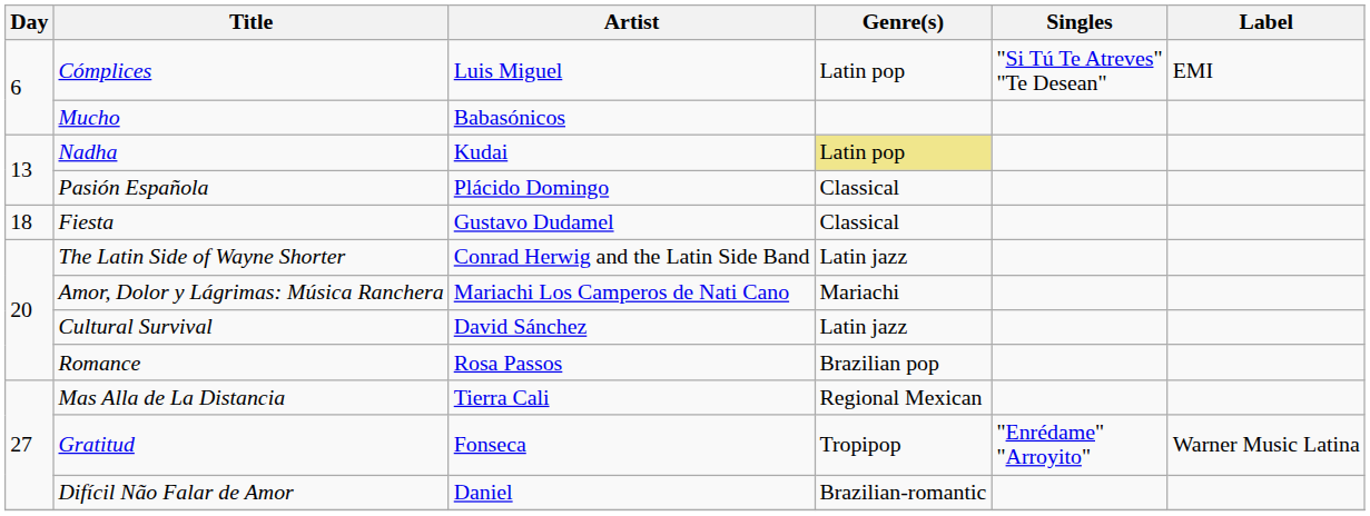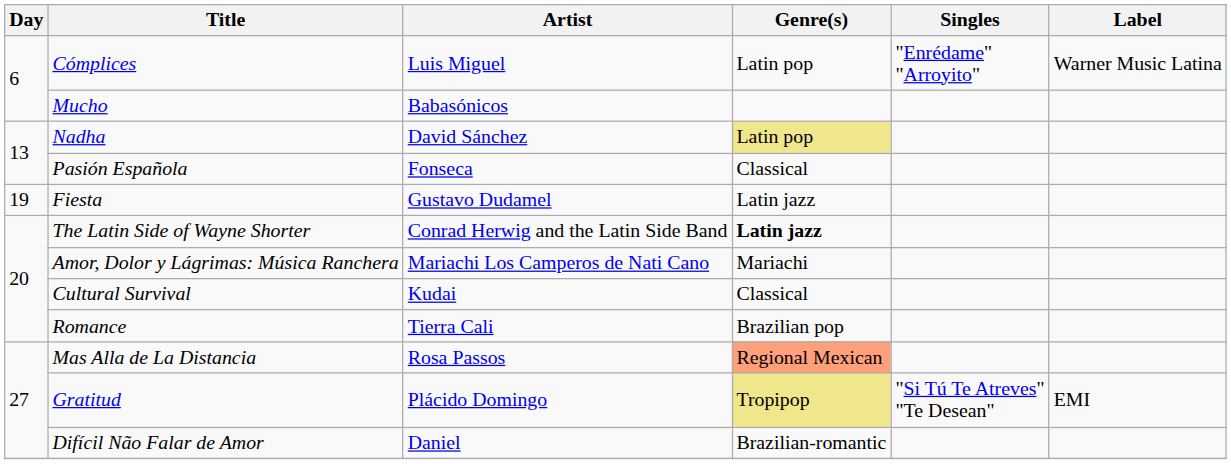Cómplices | Singles: "Si Tú Te Atreves" "Te Desean" -> "Enrédame" "Arroyito"
Cómplices | Label: EMI -> Warner Music Latina
Nadha | Artist: Kudai -> David Sánchez
Pasión Española | Artist: Plácido Domingo -> Fonseca
Fiesta | Day: 18 -> 19
Fiesta | Genre(s): Classical -> Latin jazz
The Latin Side of Wayne Shorter | Genre(s): normal -> bold
Cultural Survival | Artist: David Sánchez -> Kudai
Cultural Survival | Genre(s): Latin jazz -> Classical
Romance | Artist: Rosa Passos -> Tierra Cali
Mas Alla de La Distancia | Artist: Tierra Cali -> Rosa Passos
Mas Alla de La Distancia | Genre(s): no background -> lightsalmon background
Gratitud | Artist: Fonseca -> Plácido Domingo
Gratitud | Genre(s): no background -> khaki background
Gratitud | Singles: "Enrédame" "Arroyito" -> "Si Tú Te Atreves" "Te Desean"
Gratitud | Label: Warner Music Latina -> EMI
